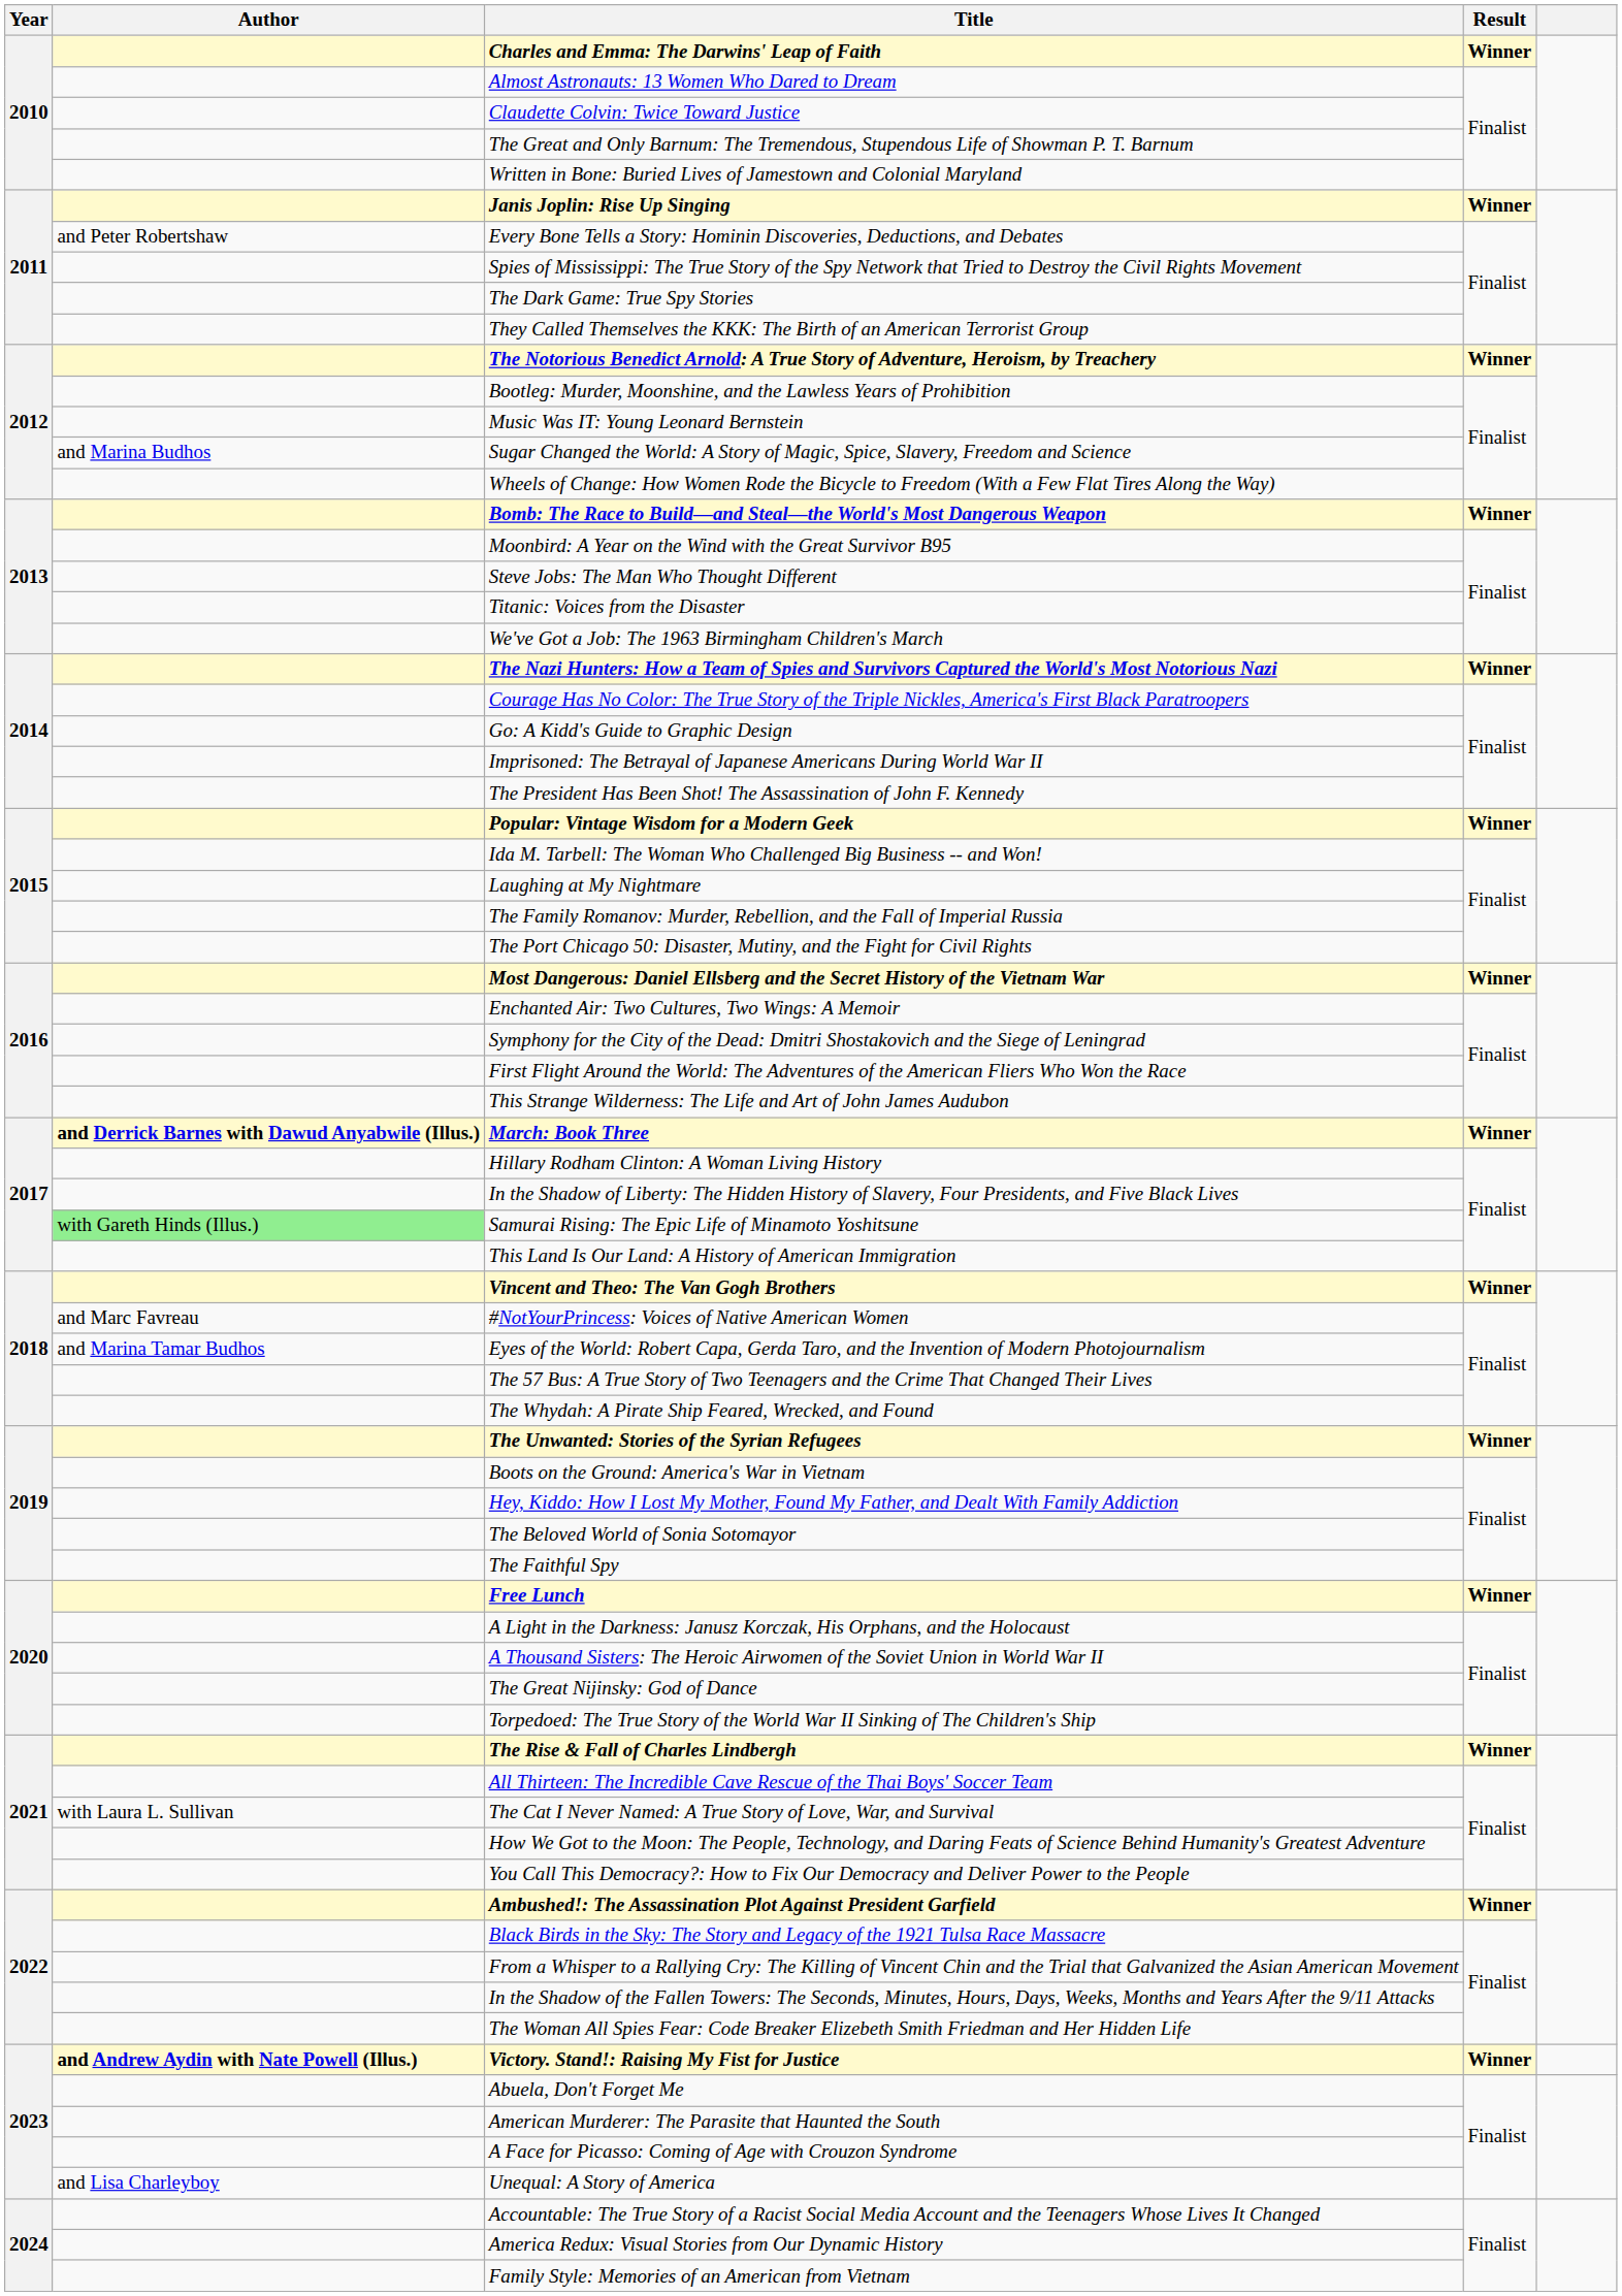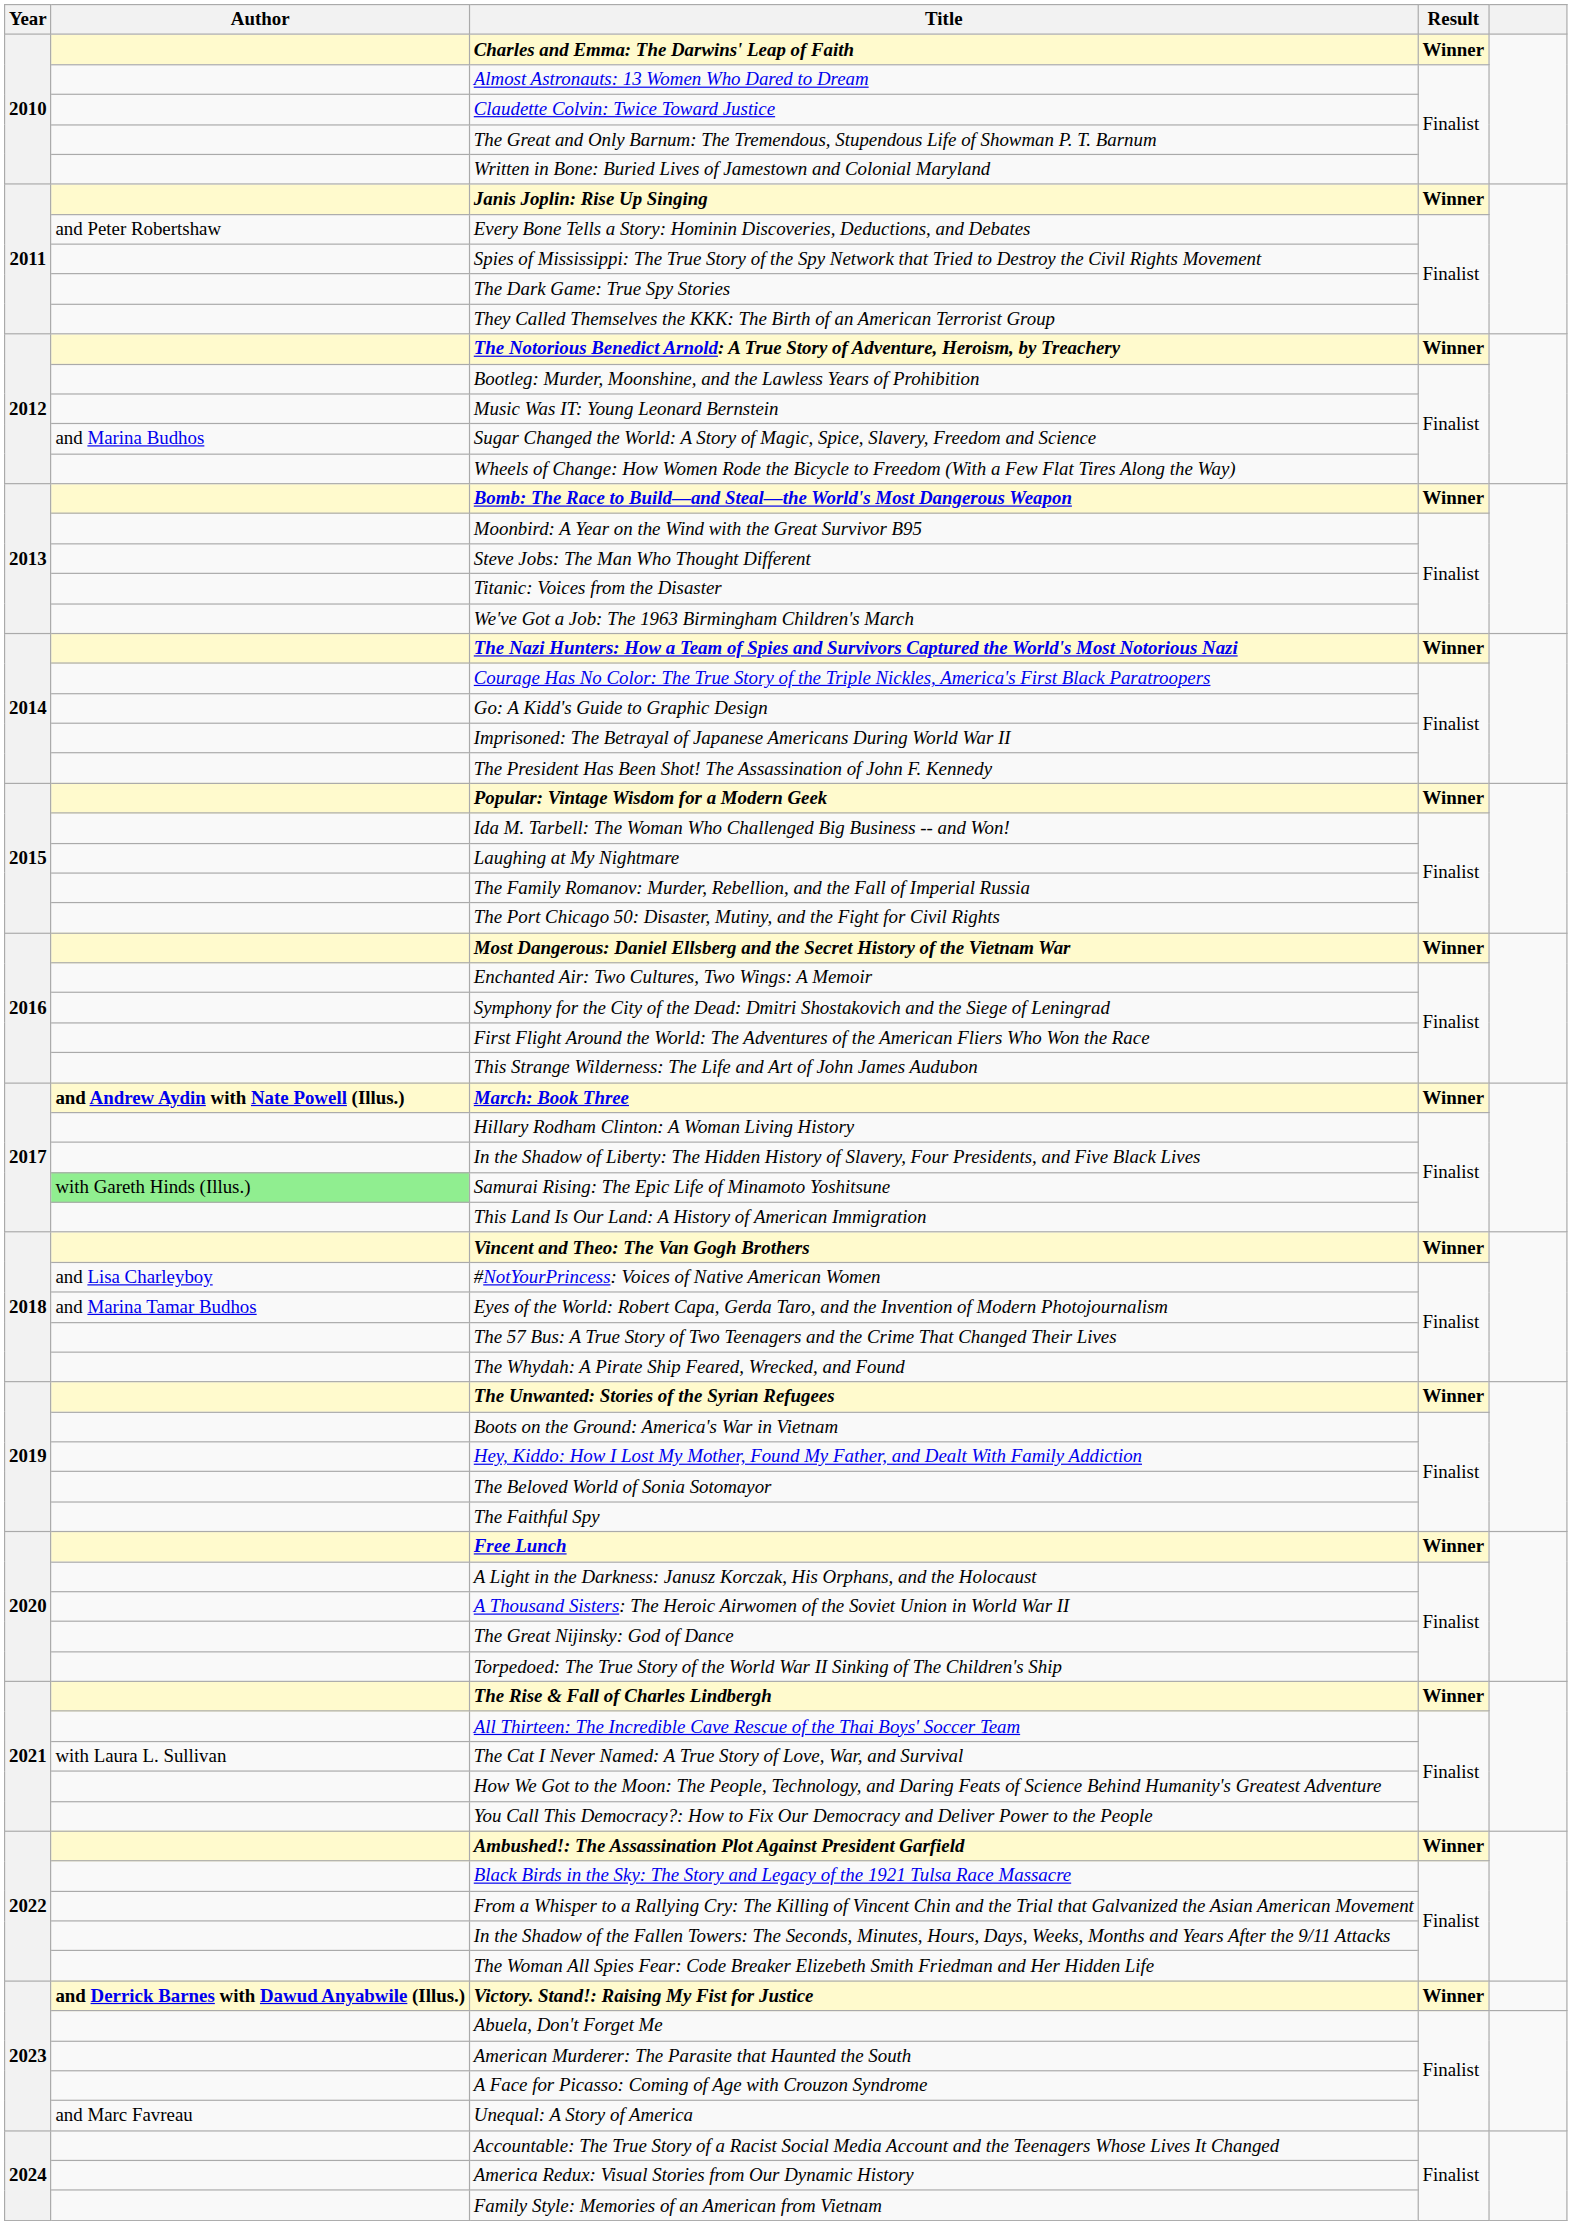March: Book Three | Author: and Derrick Barnes with Dawud Anyabwile (Illus.) -> and Andrew Aydin with Nate Powell (Illus.)
#NotYourPrincess: Voices of Native American Women | Author: and Marc Favreau -> and Lisa Charleyboy
Victory. Stand!: Raising My Fist for Justice | Author: and Andrew Aydin with Nate Powell (Illus.) -> and Derrick Barnes with Dawud Anyabwile (Illus.)
Unequal: A Story of America | Author: and Lisa Charleyboy -> and Marc Favreau
